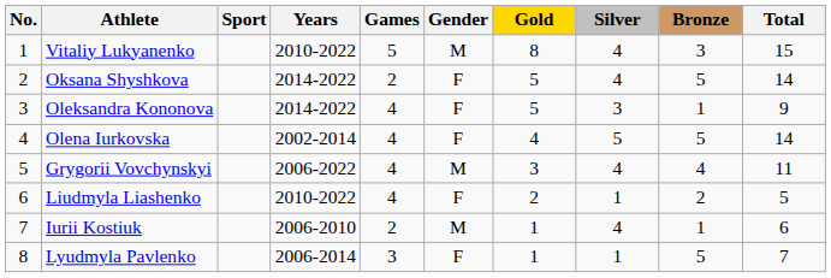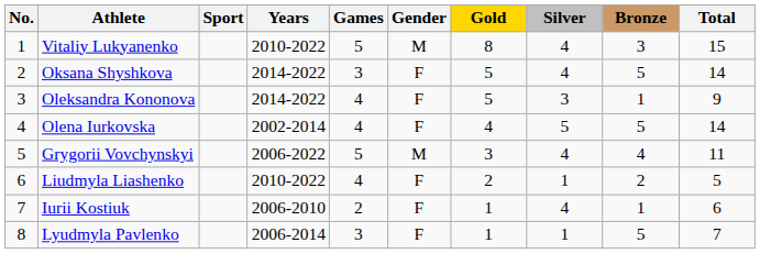Oksana Shyshkova | Games: 2 -> 3
Grygorii Vovchynskyi | Games: 4 -> 5
Iurii Kostiuk | Gender: M -> F
